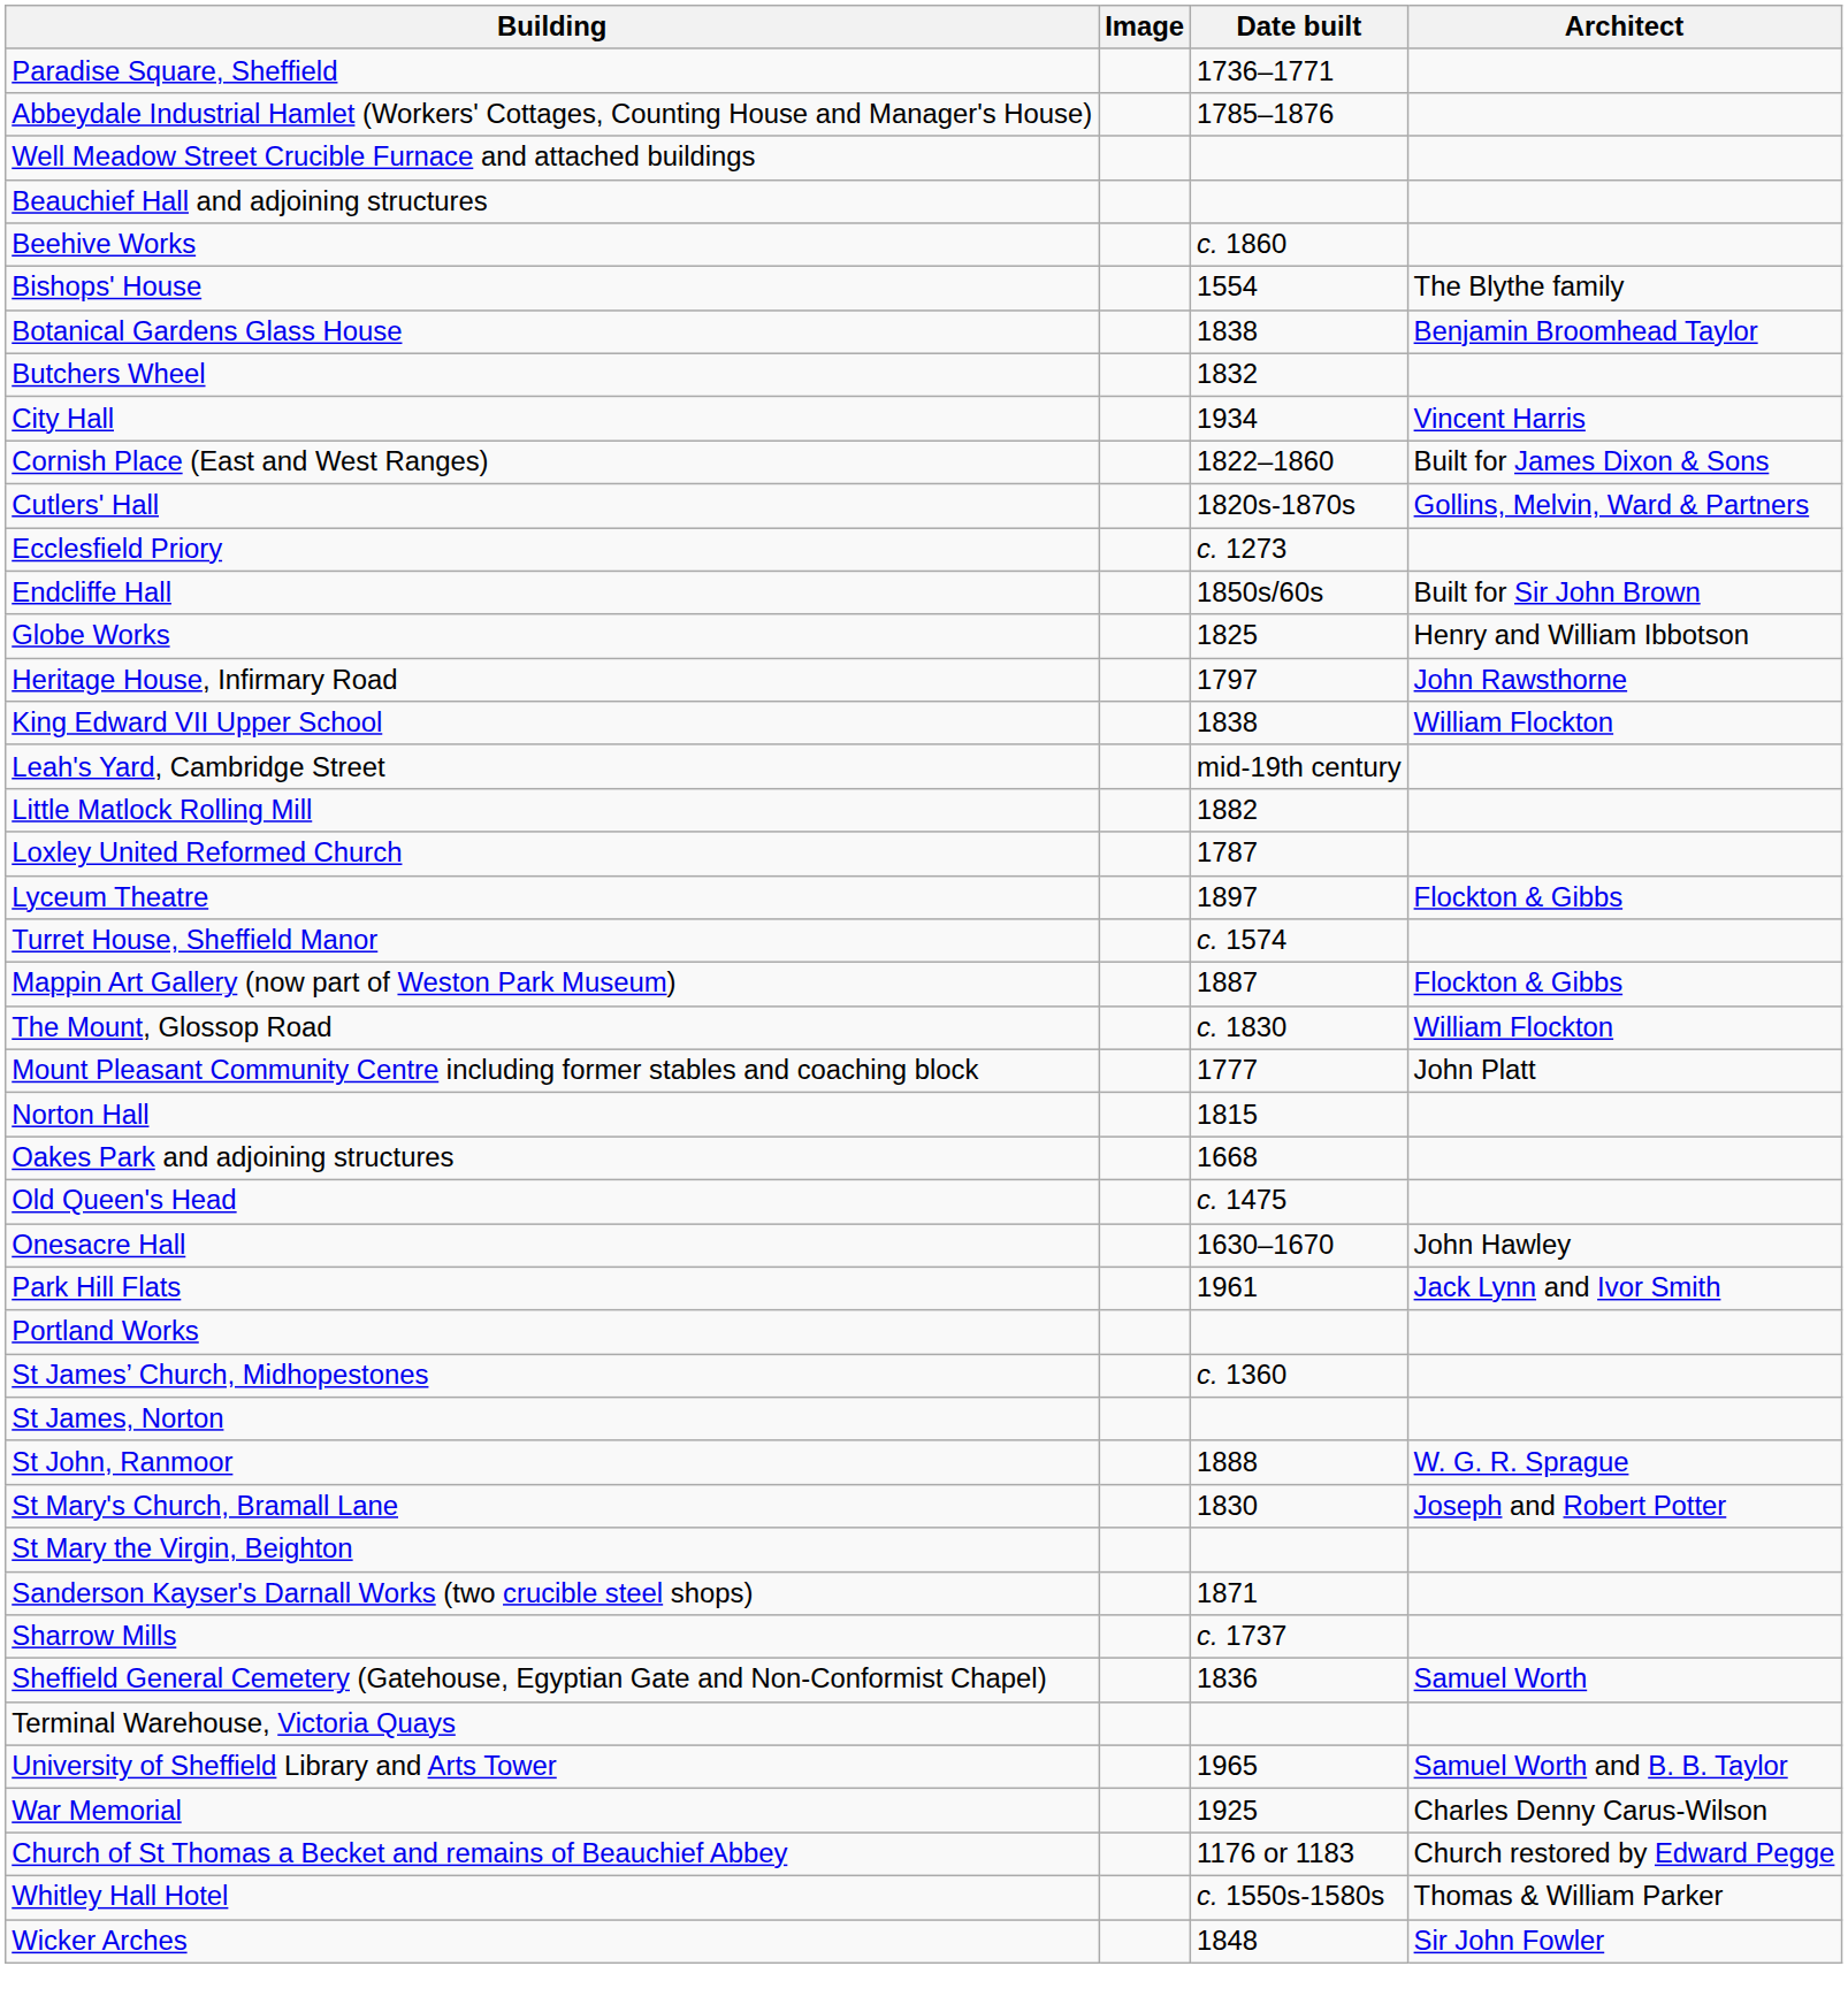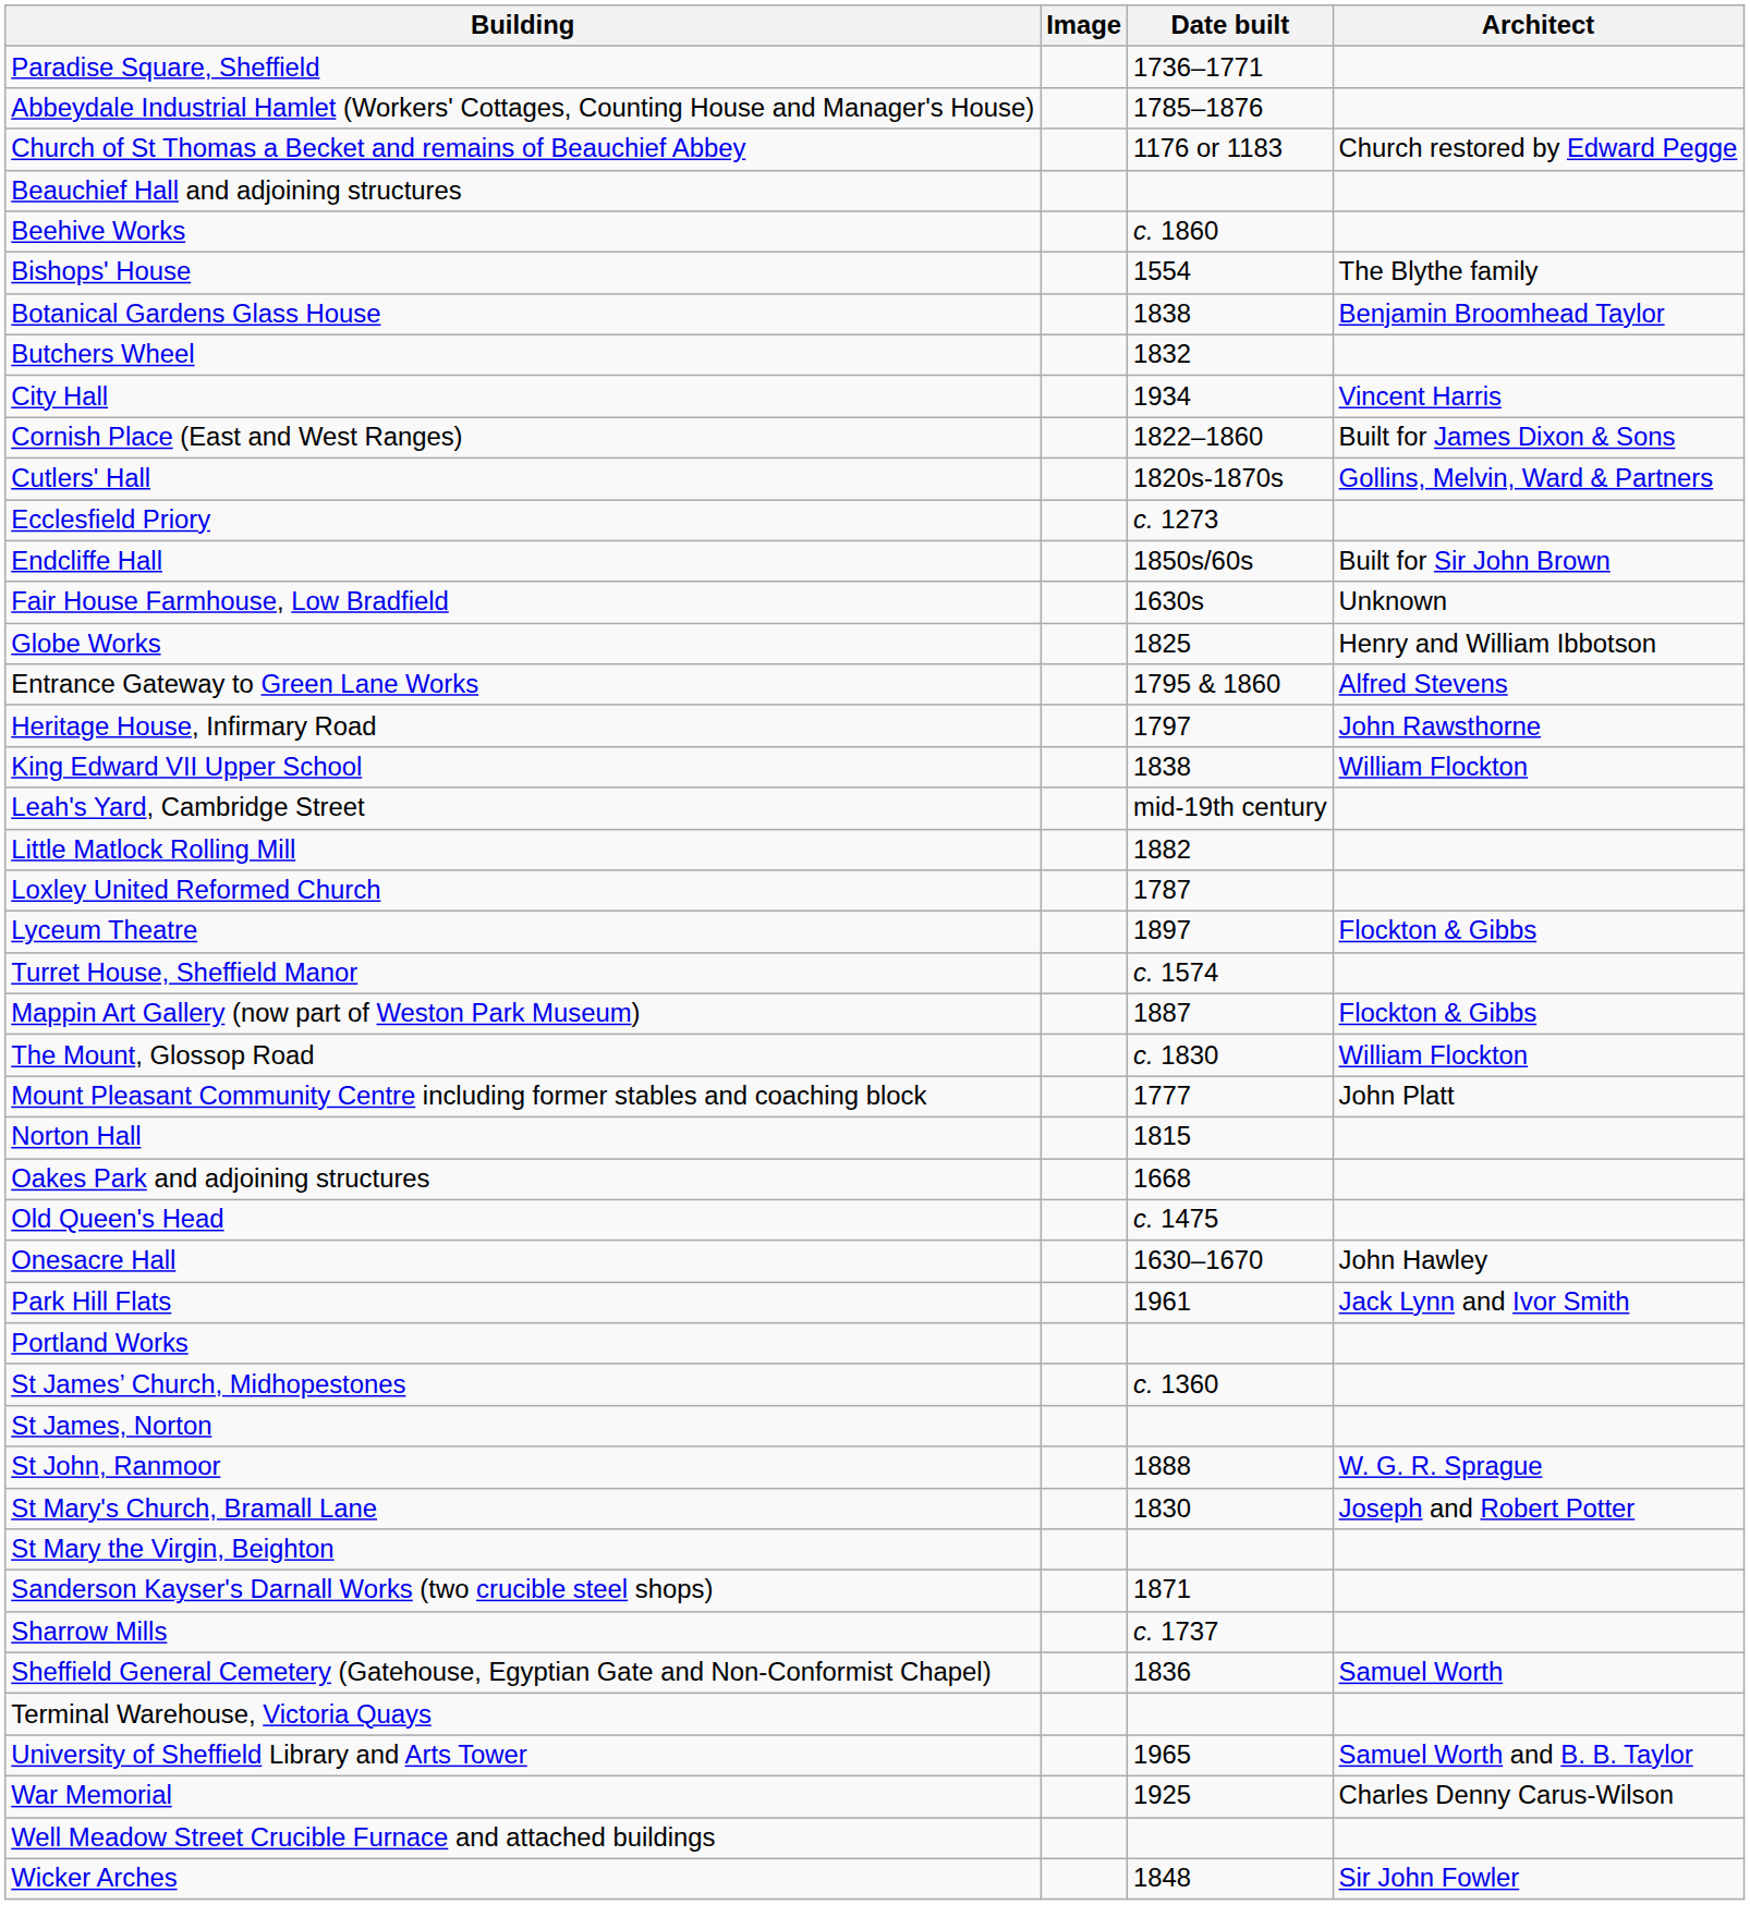rows swapped: Church of St Thomas a Becket and remains of Beauchief Abbey <-> Well Meadow Street Crucible Furnace and attached buildings
+ row: Fair House Farmhouse, Low Bradfield | 1630s | Unknown
+ row: Entrance Gateway to Green Lane Works | 1795 & 1860 | Alfred Stevens
- row: Whitley Hall Hotel | c. 1550s-1580s | Thomas & William Parker
